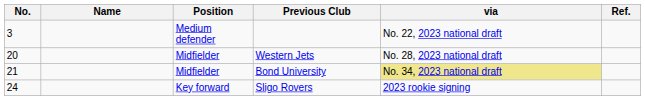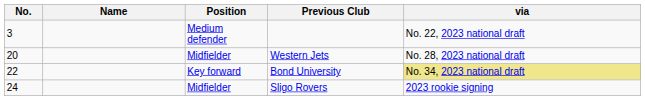- column: Ref.
Bond University | No.: 21 -> 22
Bond University | Position: Midfielder -> Key forward
Sligo Rovers | Position: Key forward -> Midfielder
